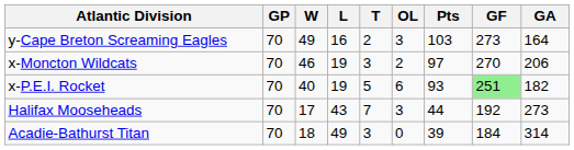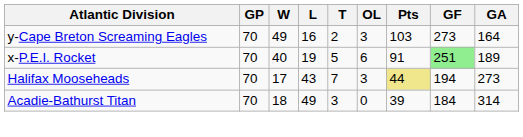- row: x-Moncton Wildcats | 70 | 46 | 19 | 3 | 2 | 97 | 270 | 206
x-P.E.I. Rocket | Pts: 93 -> 91
x-P.E.I. Rocket | GA: 182 -> 189
Halifax Mooseheads | Pts: no background -> khaki background
Halifax Mooseheads | GF: 192 -> 194
